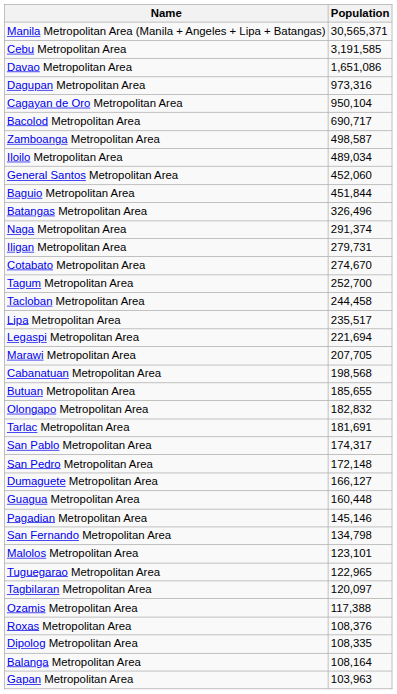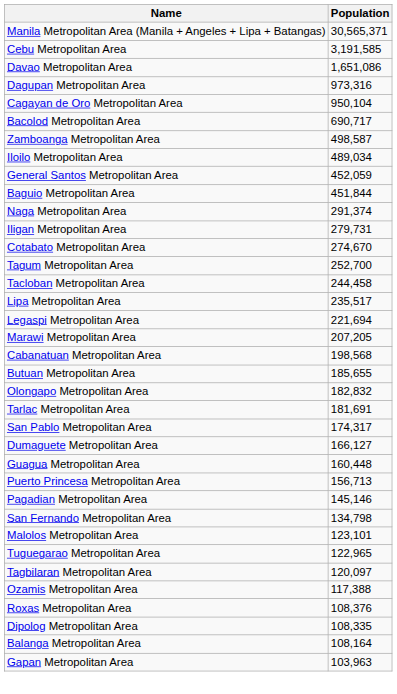General Santos Metropolitan Area | Population: 452,060 -> 452,059
- row: Batangas Metropolitan Area | 326,496
Marawi Metropolitan Area | Population: 207,705 -> 207,205
- row: San Pedro Metropolitan Area | 172,148
+ row: Puerto Princesa Metropolitan Area | 156,713
